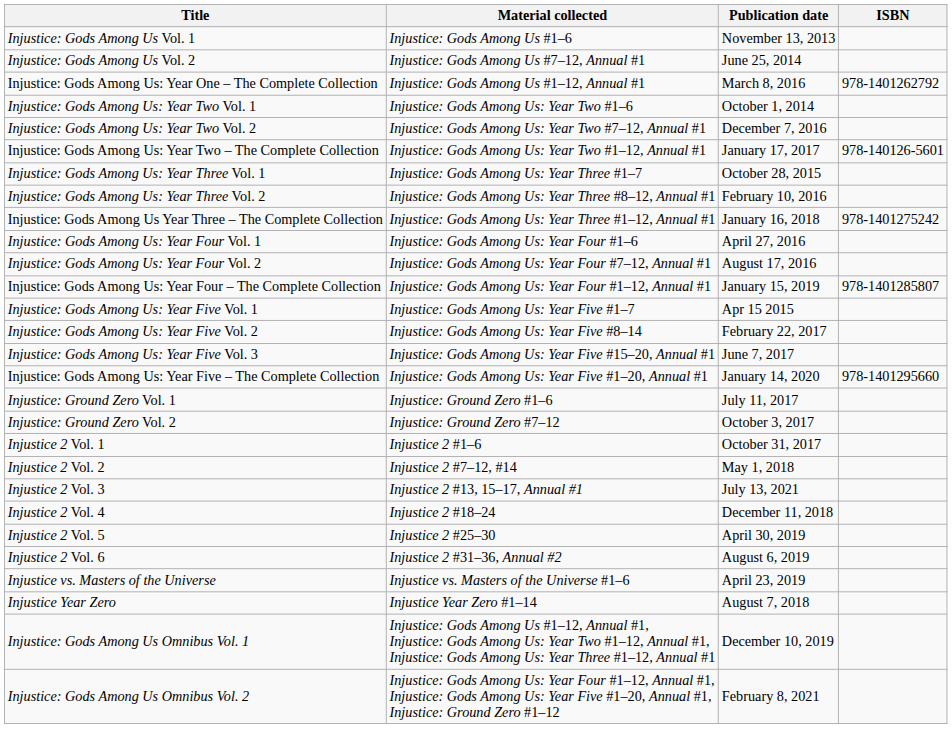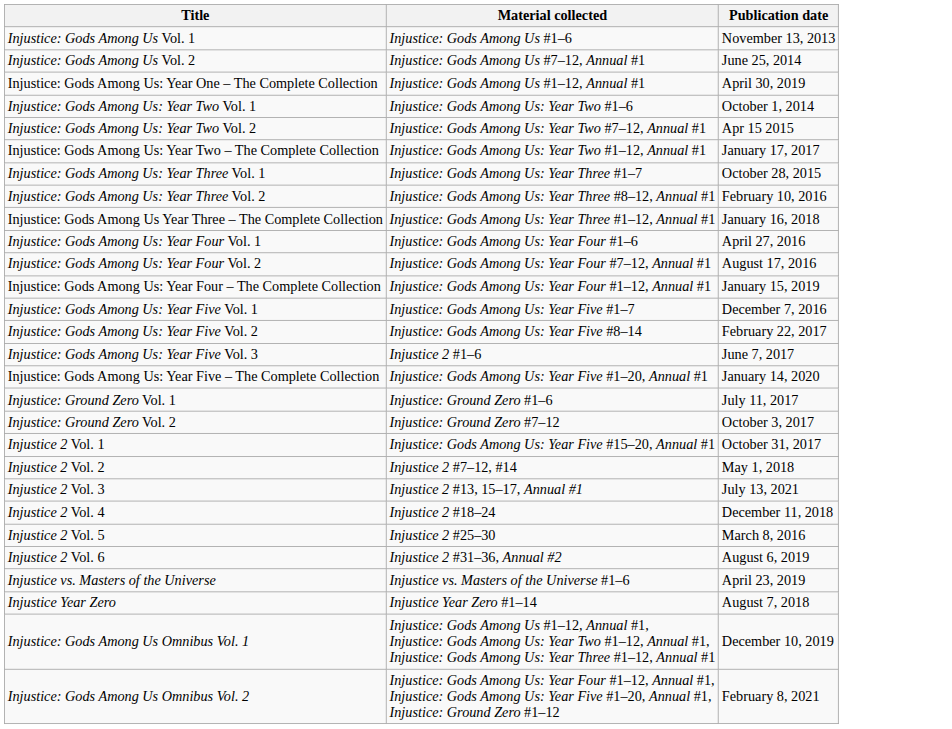- column: ISBN | 978-1401262792 | 978-140126-5601 | 978-1401275242 | 978-1401285807 | 978-1401295660
Injustice: Gods Among Us: Year One – The Complete Collection | Publication date: March 8, 2016 -> April 30, 2019
Injustice: Gods Among Us: Year Two Vol. 2 | Publication date: December 7, 2016 -> Apr 15 2015
Injustice: Gods Among Us: Year Five Vol. 1 | Publication date: Apr 15 2015 -> December 7, 2016
Injustice: Gods Among Us: Year Five Vol. 3 | Material collected: Injustice: Gods Among Us: Year Five #15–20, Annual #1 -> Injustice 2 #1–6
Injustice 2 Vol. 1 | Material collected: Injustice 2 #1–6 -> Injustice: Gods Among Us: Year Five #15–20, Annual #1
Injustice 2 Vol. 5 | Publication date: April 30, 2019 -> March 8, 2016
